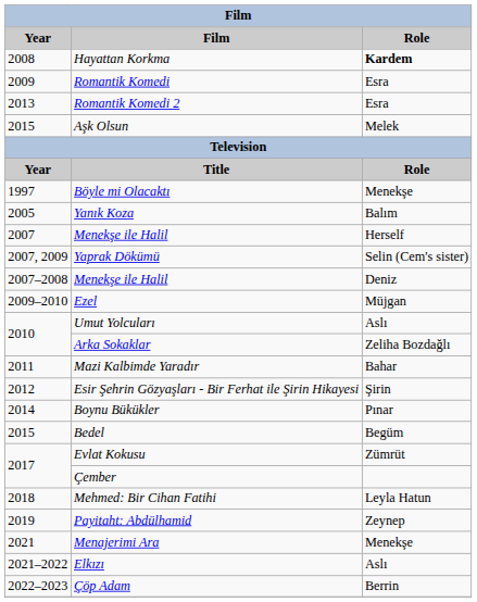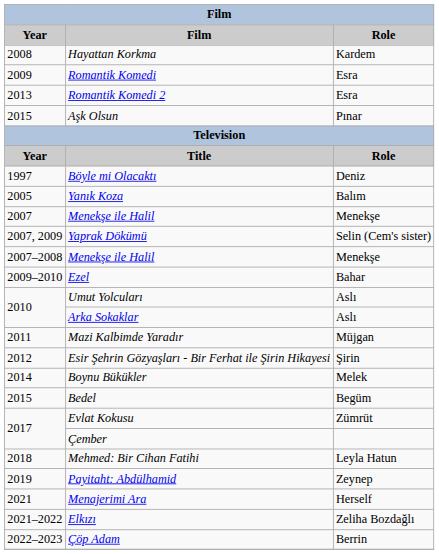Hayattan Korkma | Role: bold -> normal
Aşk Olsun | Role: Melek -> Pınar
Böyle mi Olacaktı | Role: Menekşe -> Deniz
2007 / Menekşe ile Halil | Role: Herself -> Menekşe
2007–2008 / Menekşe ile Halil | Role: Deniz -> Menekşe
Ezel | Role: Müjgan -> Bahar
Arka Sokaklar | Role: Zeliha Bozdağlı -> Aslı
Mazi Kalbimde Yaradır | Role: Bahar -> Müjgan
Boynu Bükükler | Role: Pınar -> Melek
Menajerimi Ara | Role: Menekşe -> Herself
Elkızı | Role: Aslı -> Zeliha Bozdağlı
